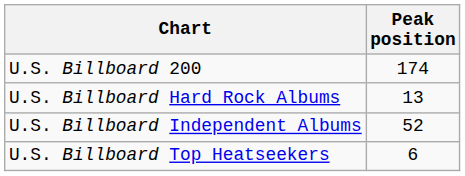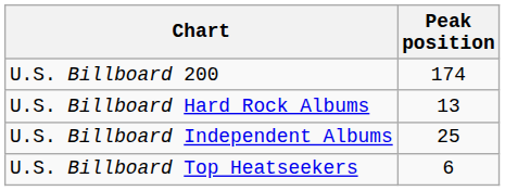U.S. Billboard Independent Albums | Peak position: 52 -> 25
